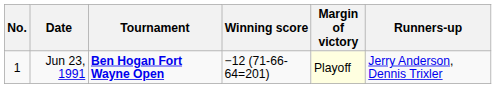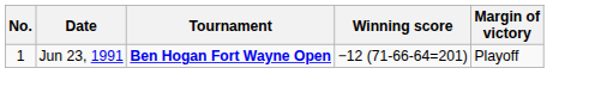- column: Runners-up | Jerry Anderson, Dennis Trixler
Jun 23, 1991 | Margin of victory: lightyellow background -> no background
